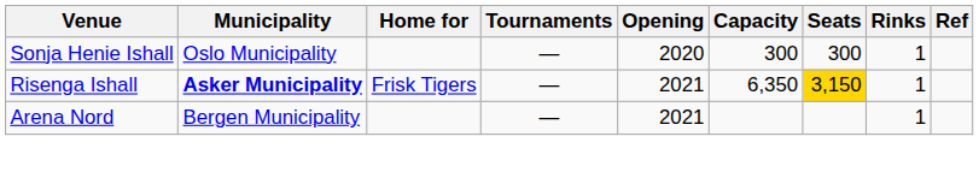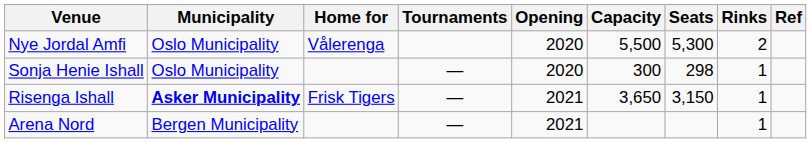+ row: Nye Jordal Amfi | Oslo Municipality | Vålerenga | 2020 | 5,500 | 5,300 | 2
Sonja Henie Ishall | Seats: 300 -> 298
Risenga Ishall | Capacity: 6,350 -> 3,650
Risenga Ishall | Seats: gold background -> no background
